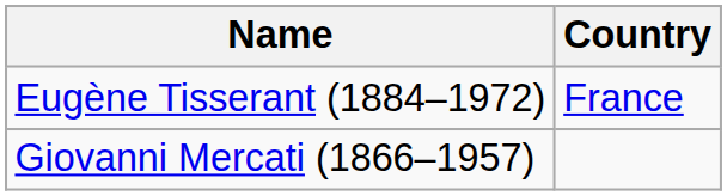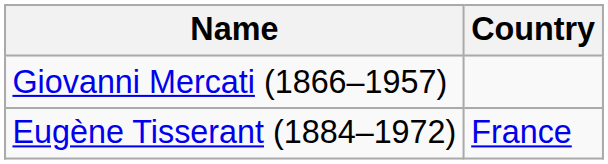rows swapped: Giovanni Mercati (1866–1957) <-> Eugène Tisserant (1884–1972)
